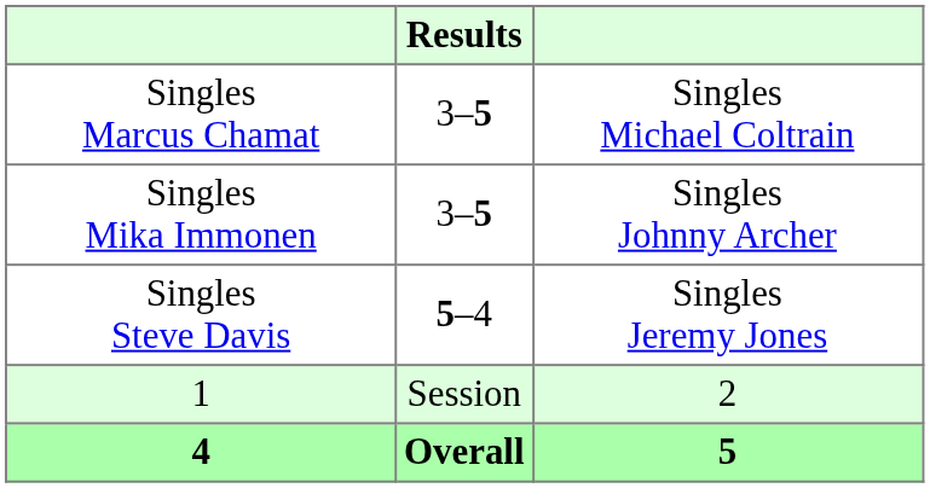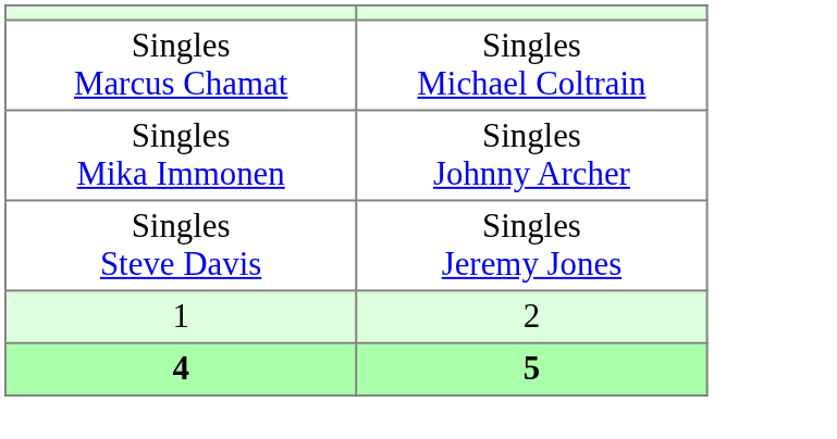- column: Results | 3–5 | 3–5 | 5–4 | Session | Overall
